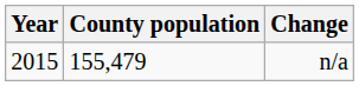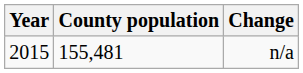n/a | County population: 155,479 -> 155,481
